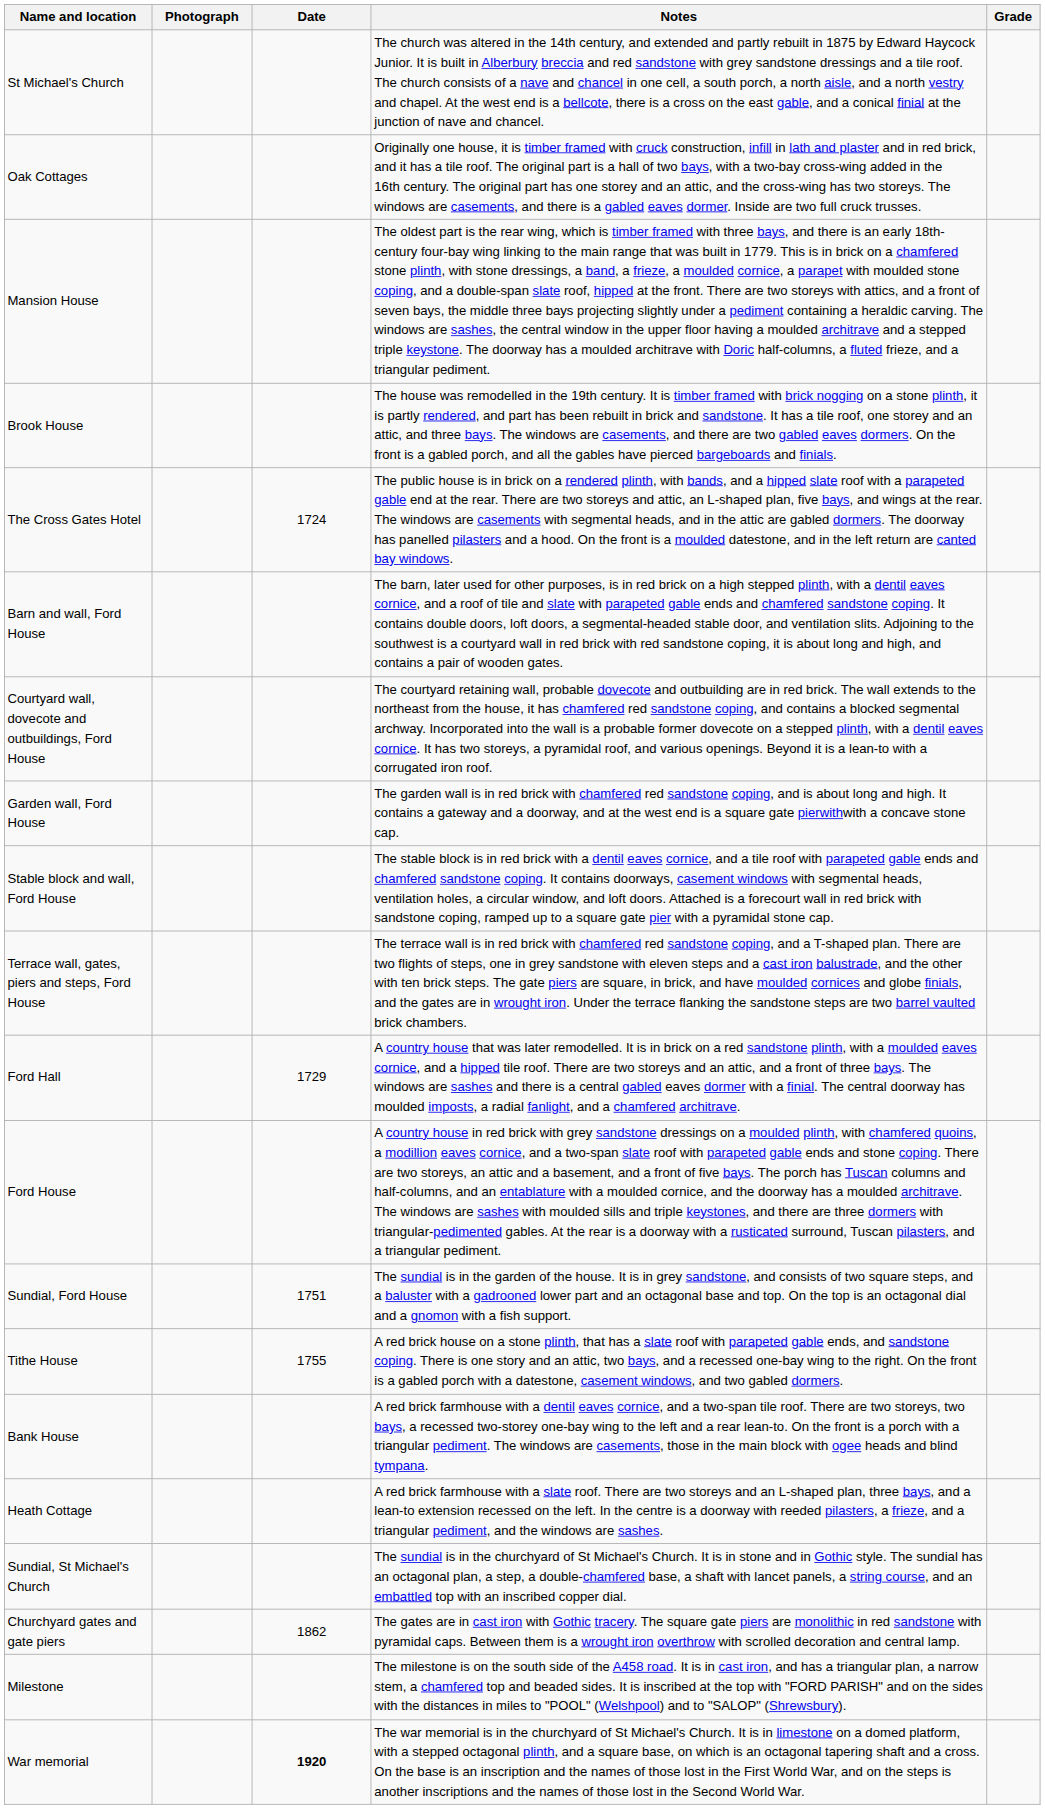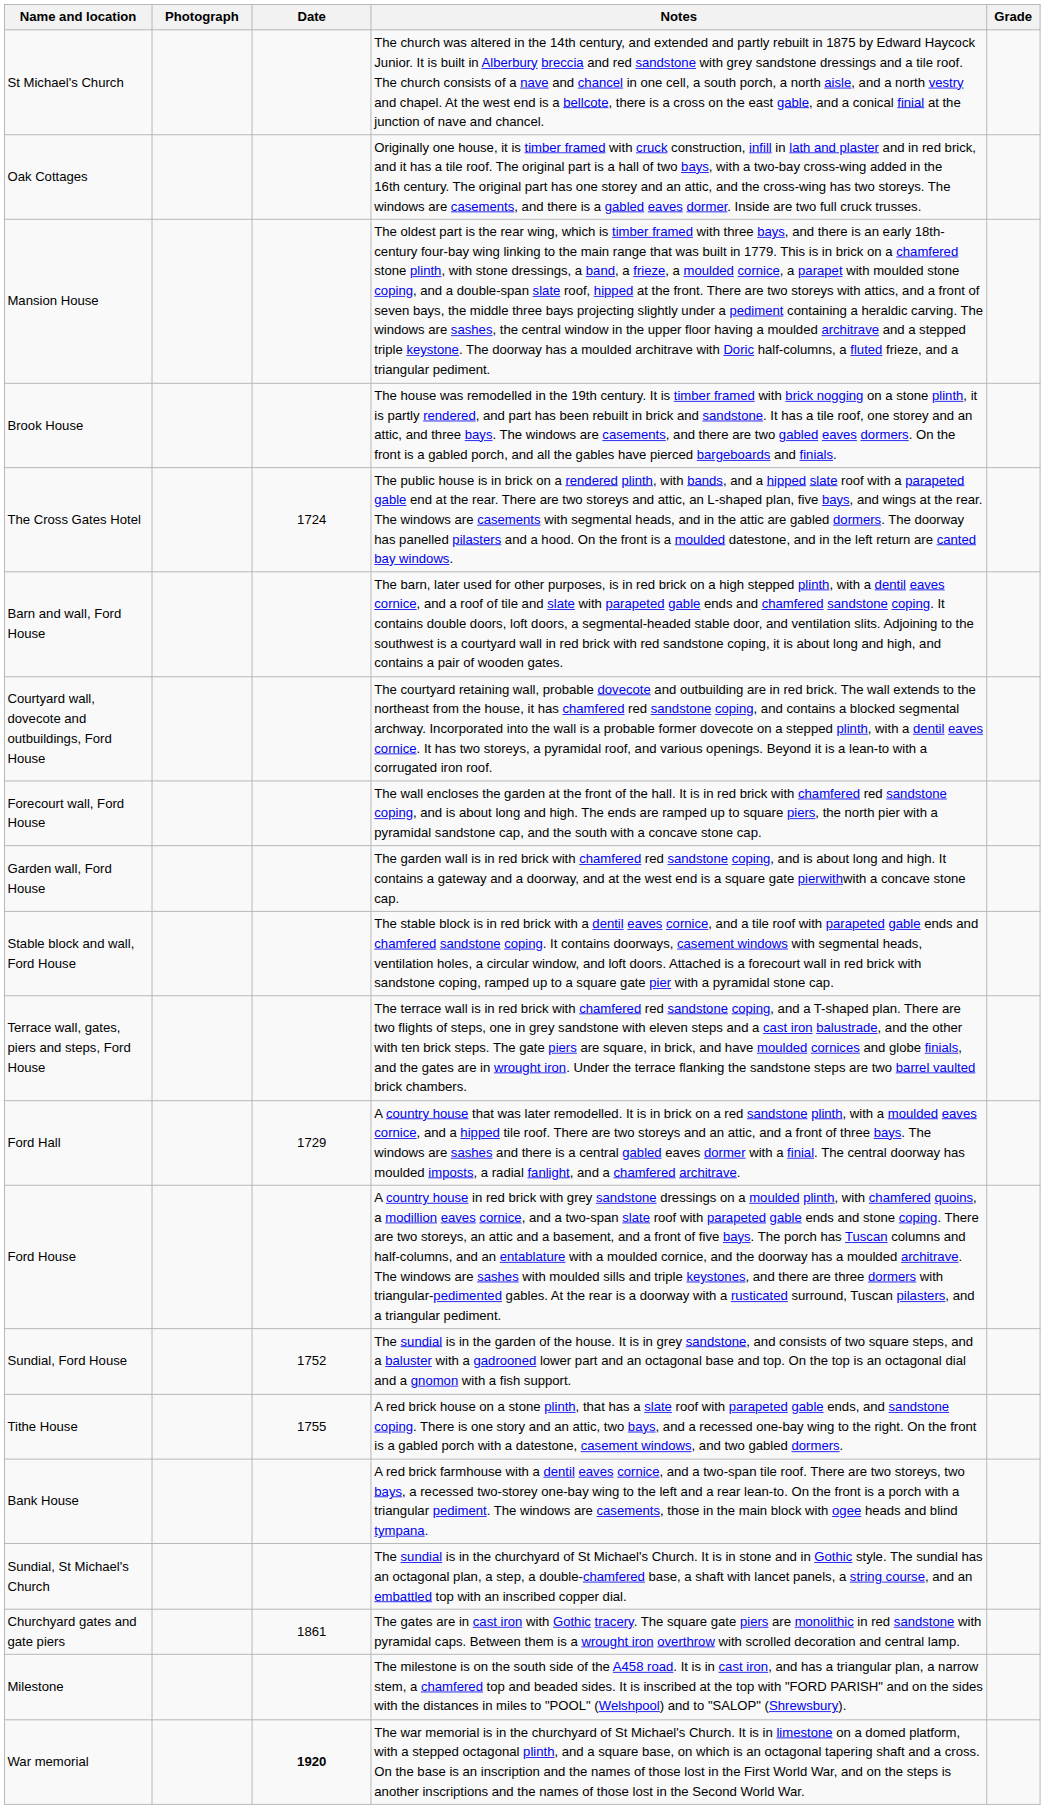+ row: Forecourt wall, Ford House | The wall encloses the garden at the front of the hall. It is in red brick with chamfered red sandstone coping, and is about long and high. The ends are ramped up to square piers, the north pier with a pyramidal sandstone cap, and the south with a concave stone cap.
Sundial, Ford House | Date: 1751 -> 1752
- row: Heath Cottage | A red brick farmhouse with a slate roof. There are two storeys and an L-shaped plan, three bays, and a lean-to extension recessed on the left. In the centre is a doorway with reeded pilasters, a frieze, and a triangular pediment, and the windows are sashes.
Churchyard gates and gate piers | Date: 1862 -> 1861
